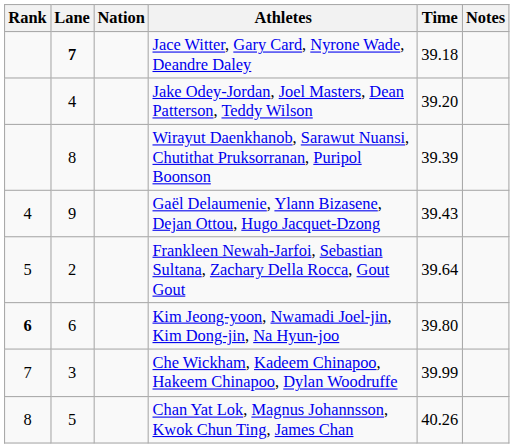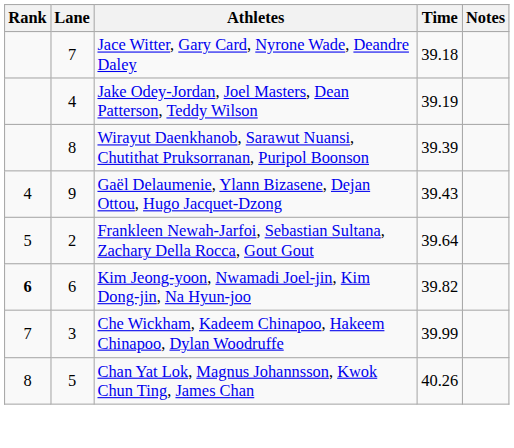- column: Nation
Jace Witter, Gary Card, Nyrone Wade, Deandre Daley | Lane: bold -> normal
Jake Odey-Jordan, Joel Masters, Dean Patterson, Teddy Wilson | Time: 39.20 -> 39.19
Kim Jeong-yoon, Nwamadi Joel-jin, Kim Dong-jin, Na Hyun-joo | Time: 39.80 -> 39.82
